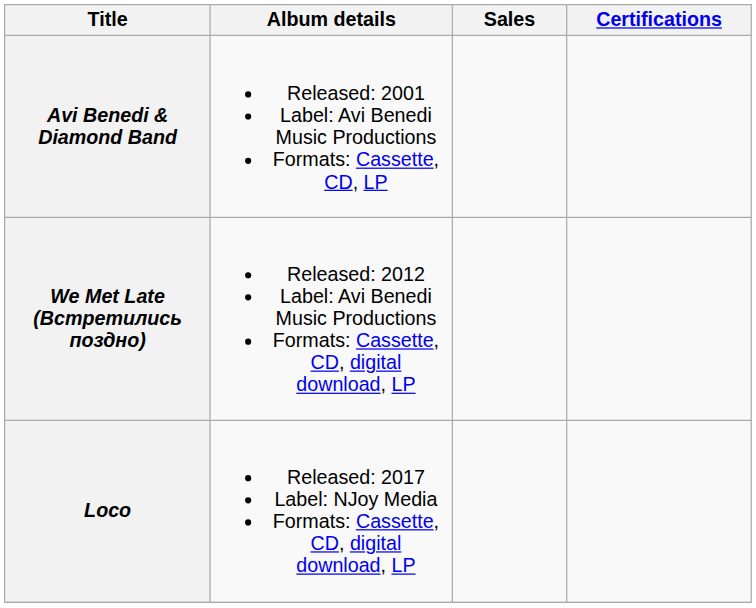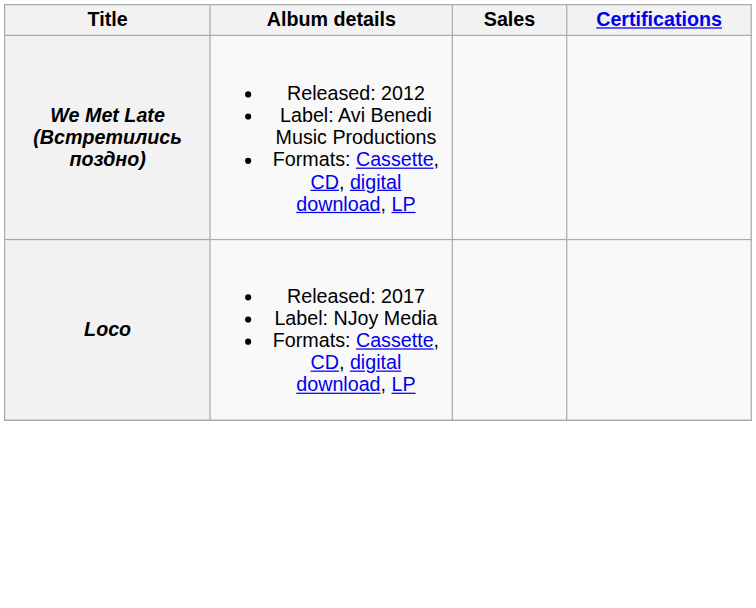- row: Avi Benedi & Diamond Band | Released: 2001 Label: Avi Benedi Music Productions Formats: Cassette, CD, LP
